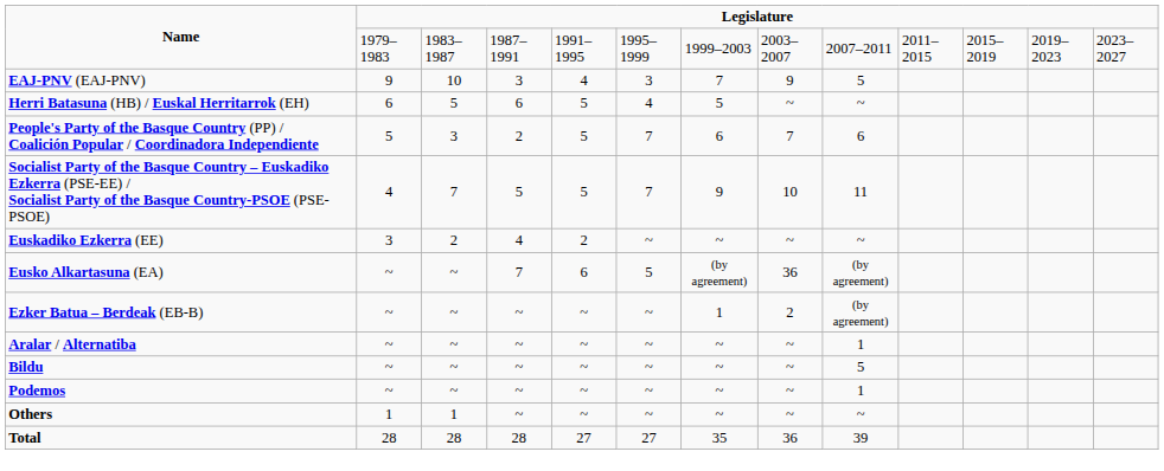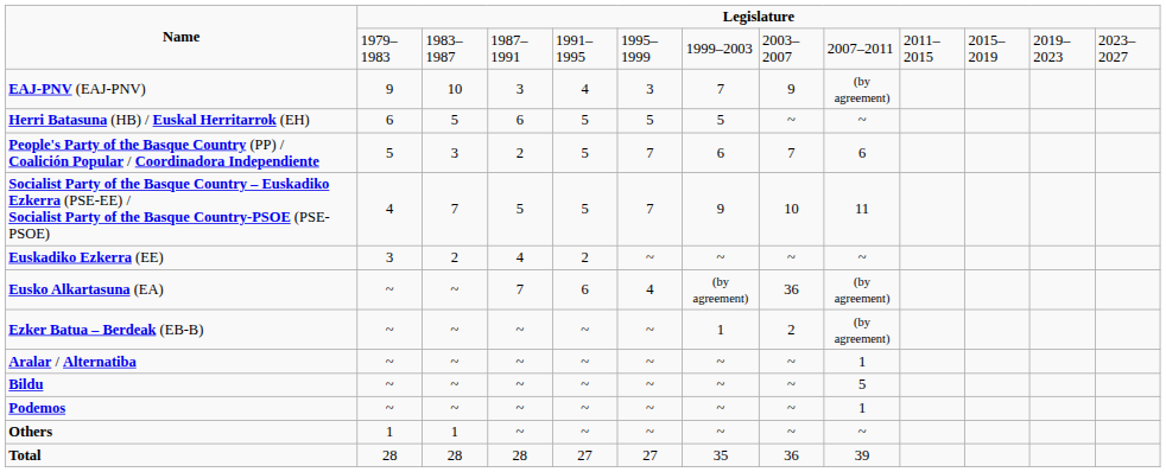EAJ-PNV (EAJ-PNV) | column 9: 5 -> (by agreement)
Herri Batasuna (HB) / Euskal Herritarrok (EH) | column 6: 4 -> 5
Eusko Alkartasuna (EA) | column 6: 5 -> 4
